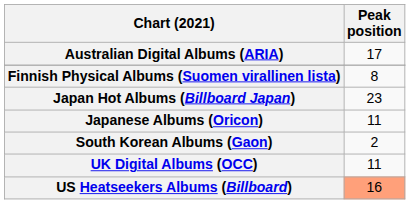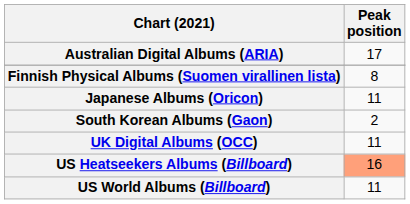- row: Japan Hot Albums (Billboard Japan) | 23
+ row: US World Albums (Billboard) | 11
